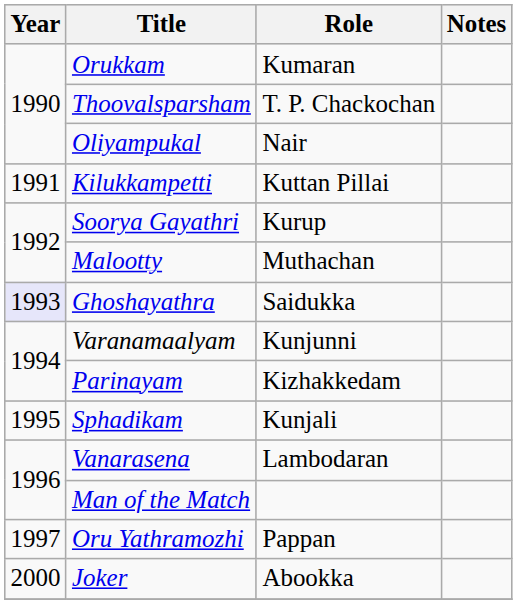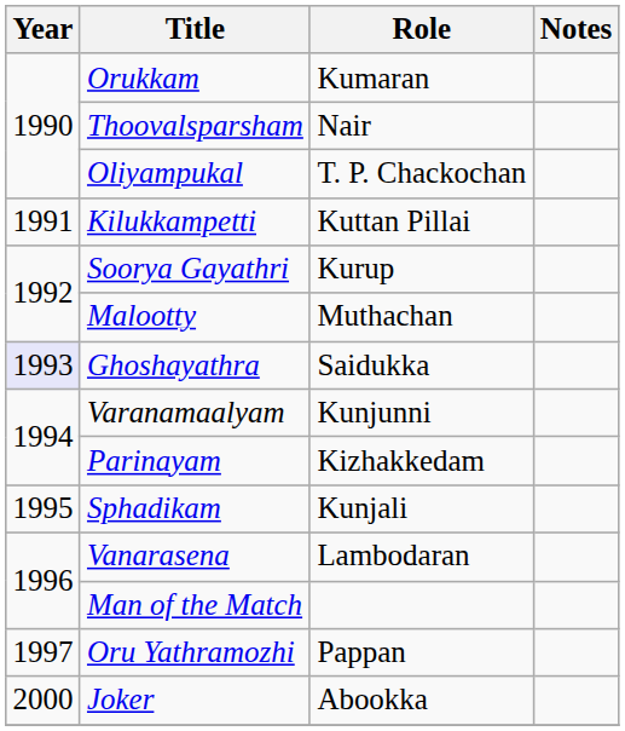Thoovalsparsham | Role: T. P. Chackochan -> Nair
Oliyampukal | Role: Nair -> T. P. Chackochan
